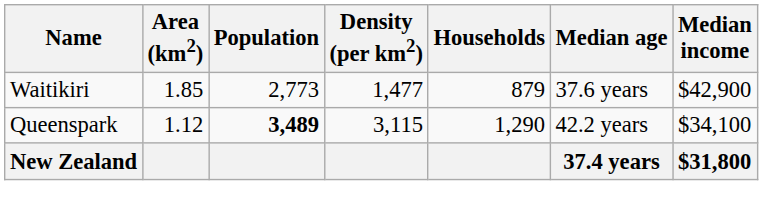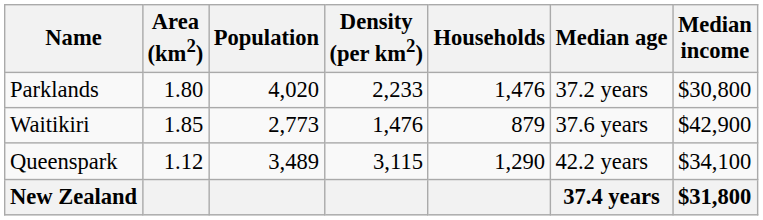+ row: Parklands | 1.80 | 4,020 | 2,233 | 1,476 | 37.2 years | $30,800
Waitikiri | Density (per km2): 1,477 -> 1,476
Queenspark | Population: bold -> normal
